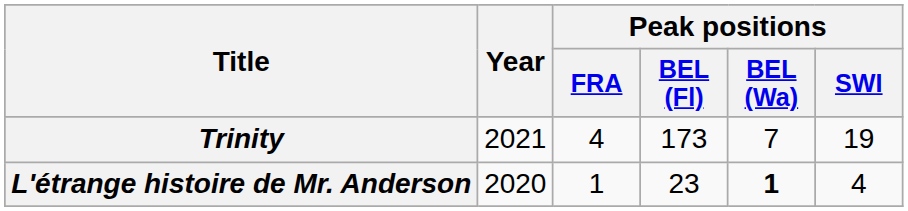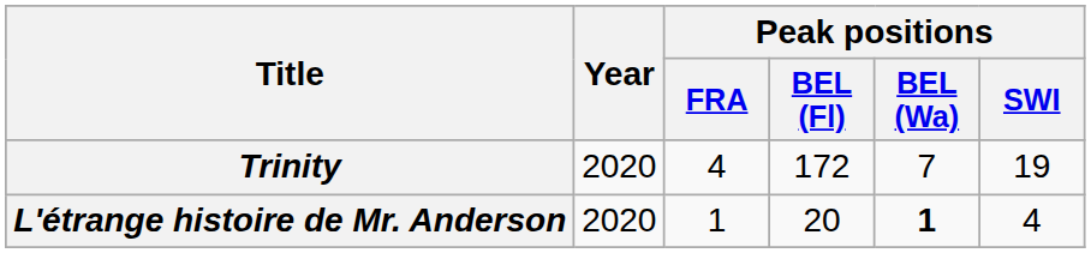Trinity | Year: 2021 -> 2020
Trinity | Peak positions / BEL (Fl): 173 -> 172
L'étrange histoire de Mr. Anderson | Peak positions / BEL (Fl): 23 -> 20
